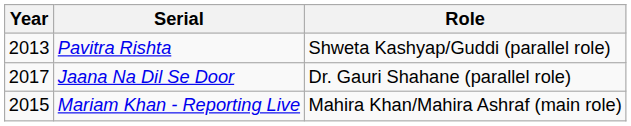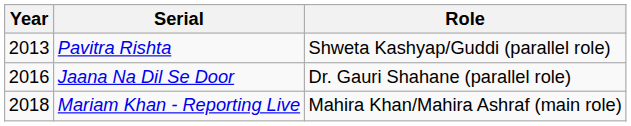Jaana Na Dil Se Door | Year: 2017 -> 2016
Mariam Khan - Reporting Live | Year: 2015 -> 2018
